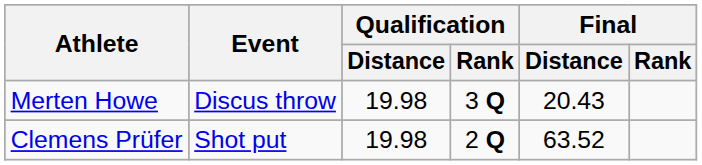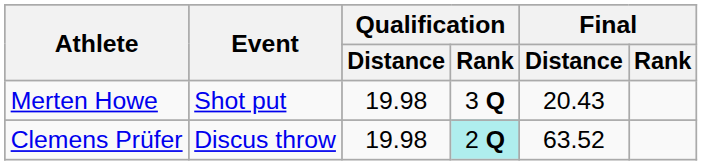Merten Howe | Event: Discus throw -> Shot put
Clemens Prüfer | Event: Shot put -> Discus throw
Clemens Prüfer | Qualification / Rank: no background -> paleturquoise background
